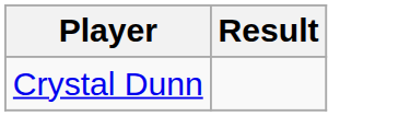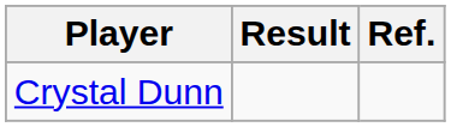+ column: Ref.
